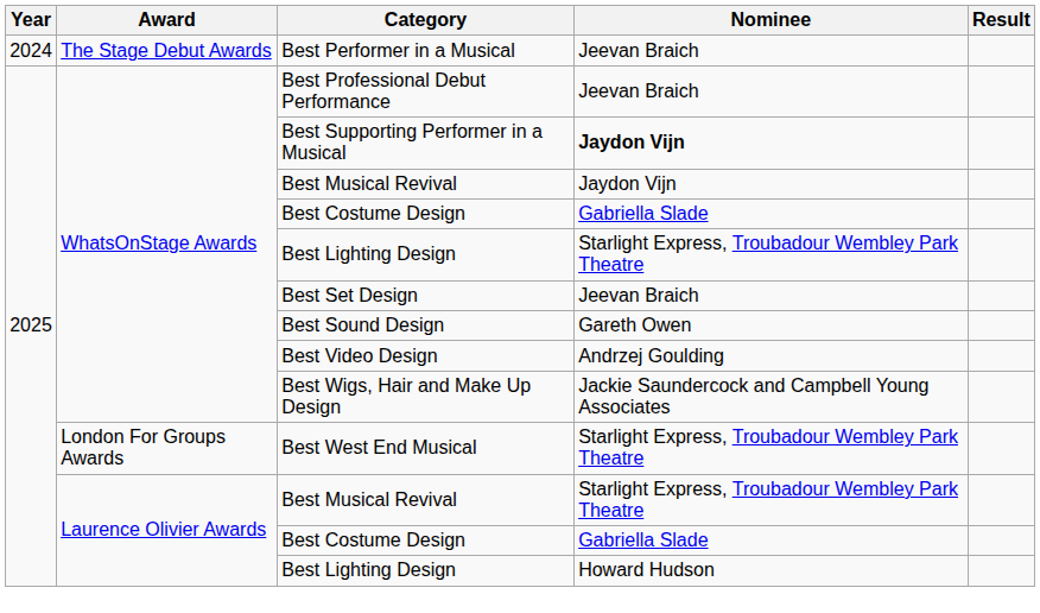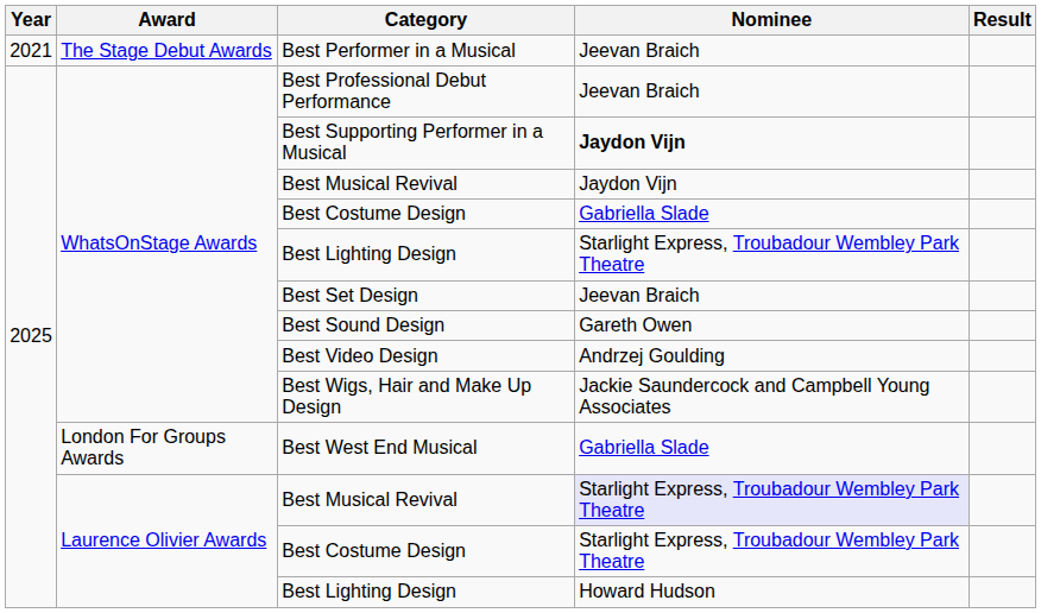Best Performer in a Musical | Year: 2024 -> 2021
Best West End Musical | Nominee: Starlight Express, Troubadour Wembley Park Theatre -> Gabriella Slade
Laurence Olivier Awards / Best Musical Revival | Nominee: no background -> lavender background
Laurence Olivier Awards / Best Costume Design | Nominee: Gabriella Slade -> Starlight Express, Troubadour Wembley Park Theatre
